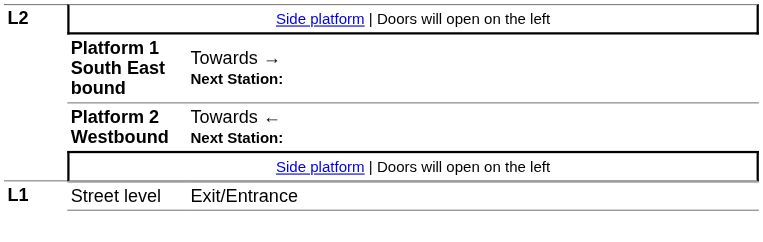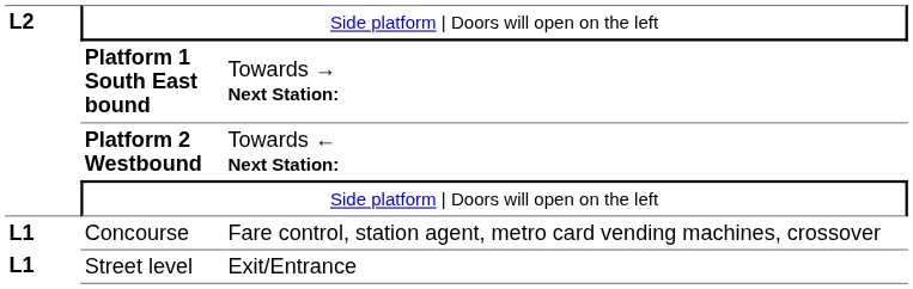+ row: L1 | Concourse | Fare control, station agent, metro card vending machines, crossover
